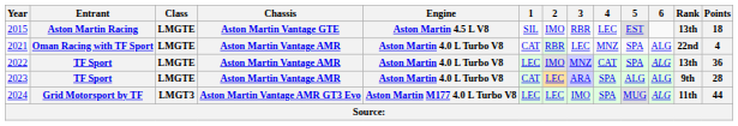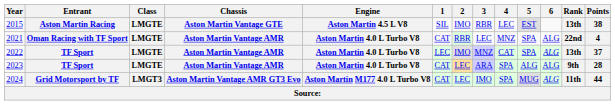2015 | Points: 18 -> 38
2022 | Points: 36 -> 37
2024 | 1: LEC -> CAT
